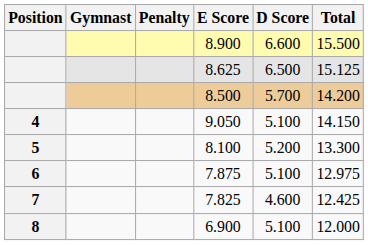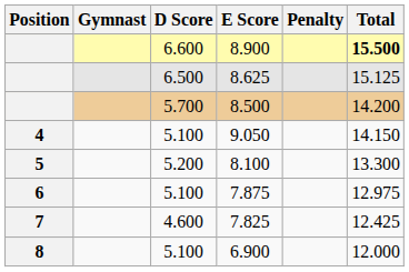columns swapped: D Score <-> Penalty
8.900 | Total: normal -> bold
